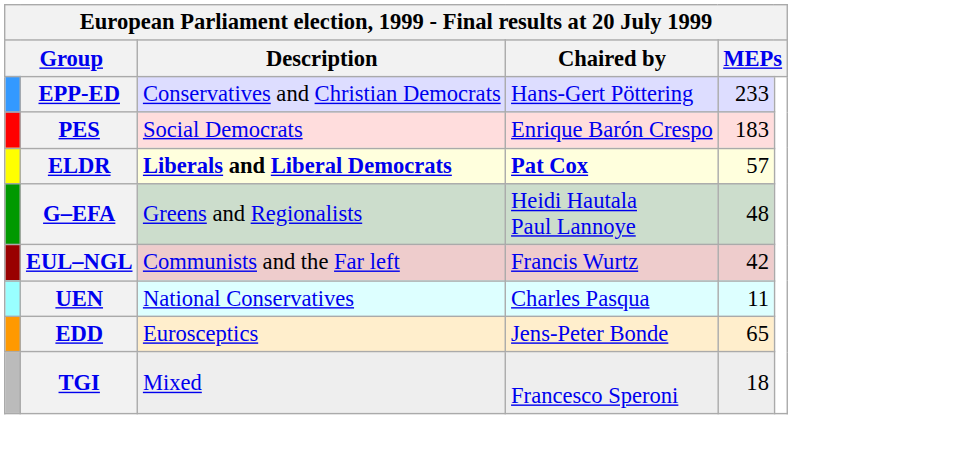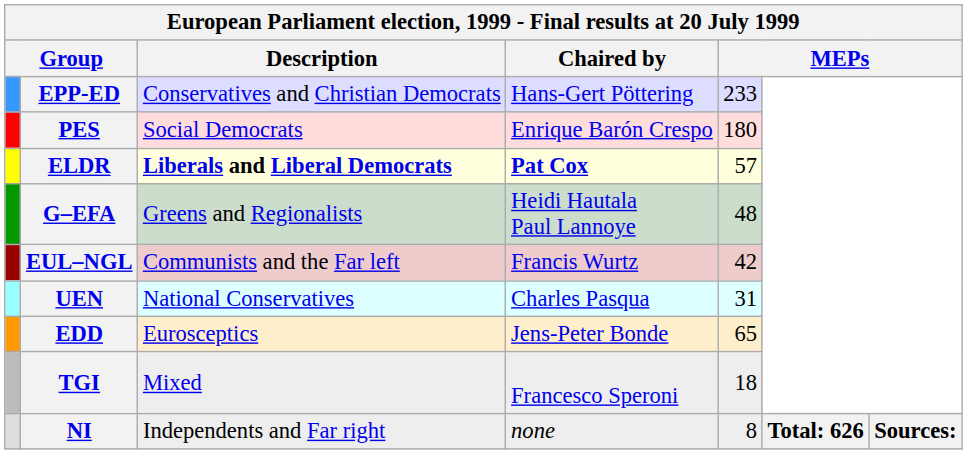PES | column 5: 183 -> 180
UEN | column 5: 11 -> 31
+ row: NI | Independents and Far right | none | 8 | Total: 626 | Sources:
